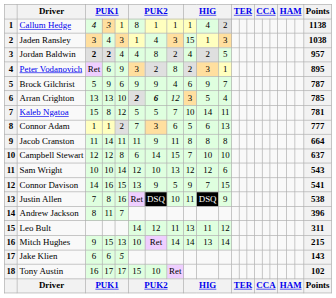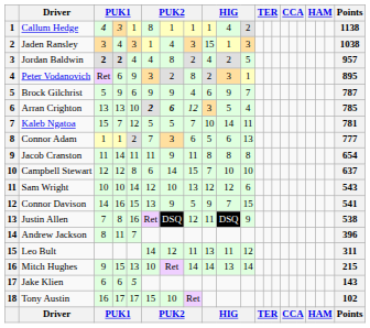Kaleb Ngatoa | column 4: 8 -> 7
Jacob Cranston | Points: 664 -> 654
Justin Allen | column 8: 10 -> 12
